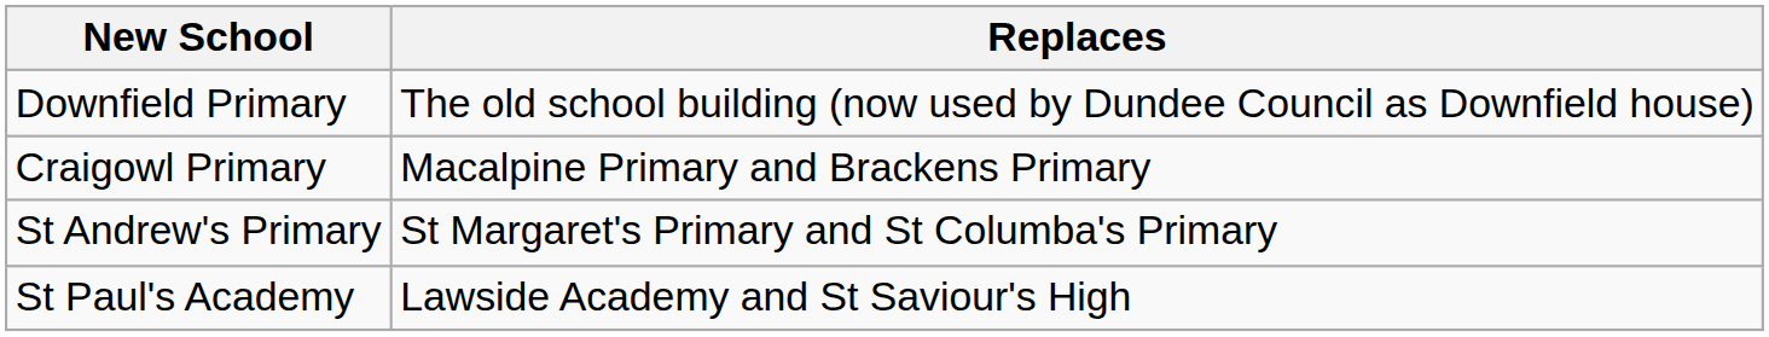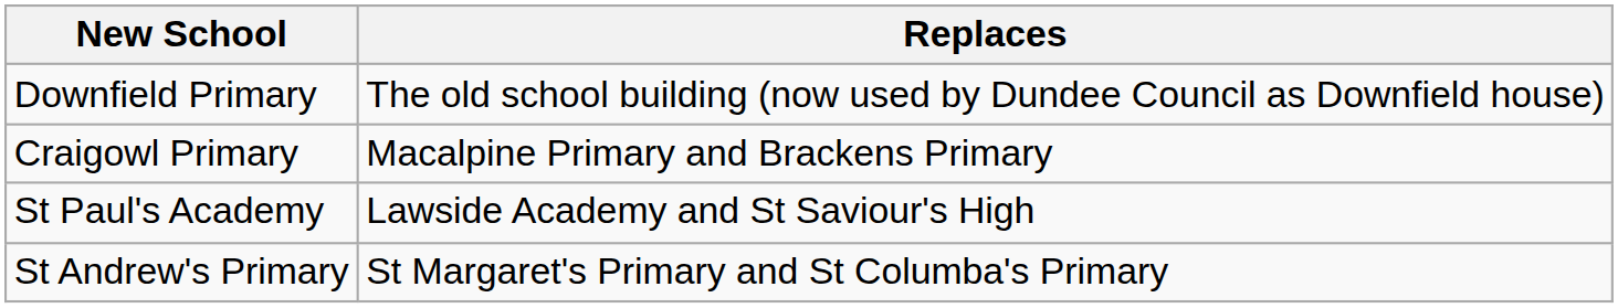rows swapped: St Andrew's Primary <-> St Paul's Academy
